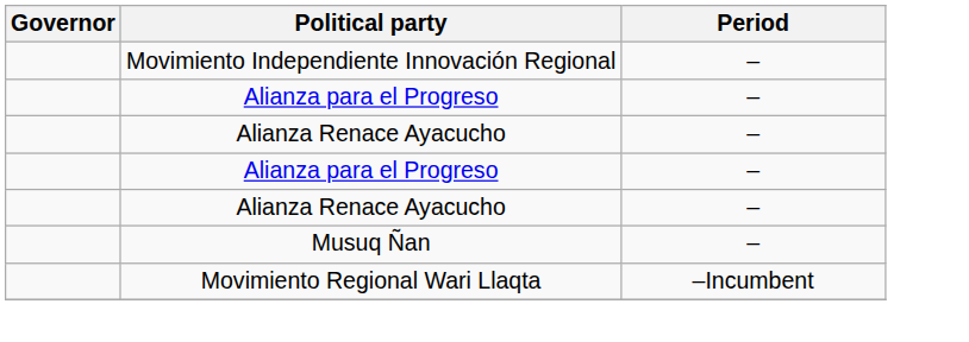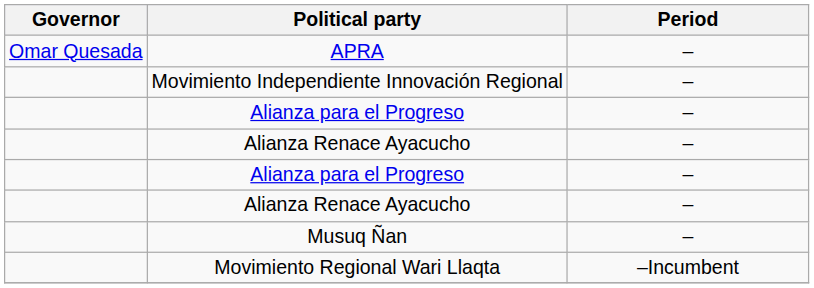+ row: Omar Quesada | APRA | –
